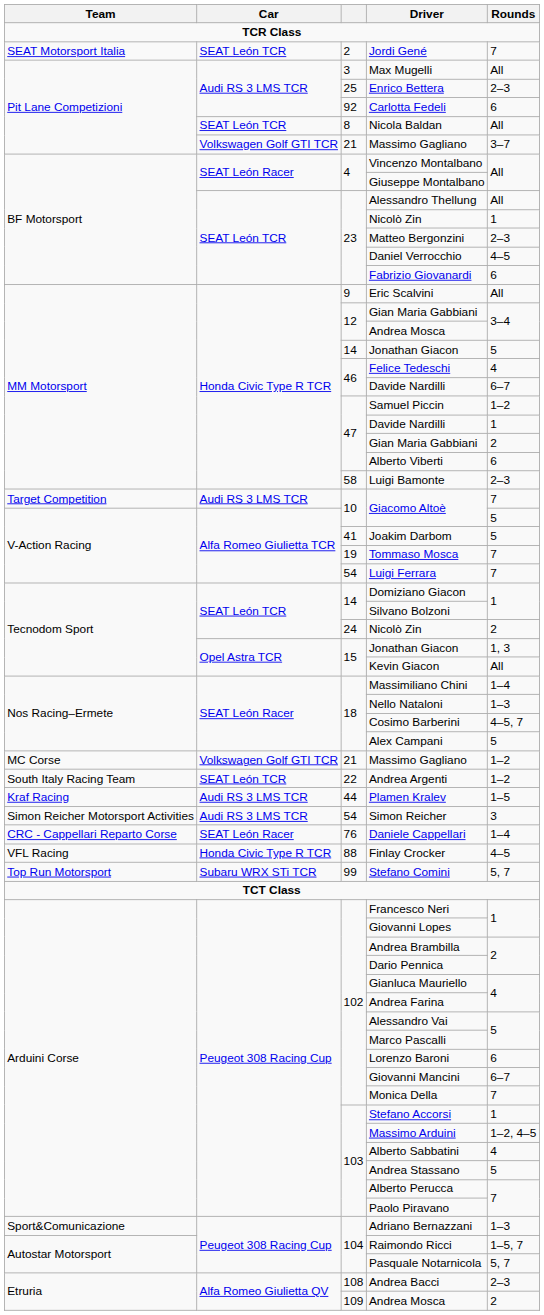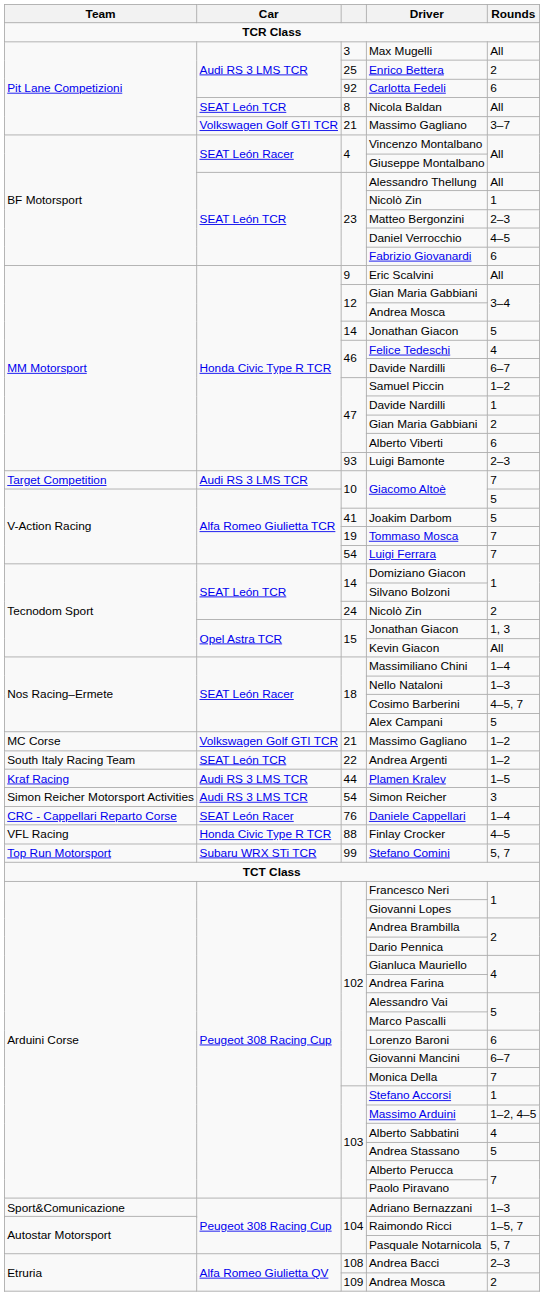- row: SEAT Motorsport Italia | SEAT León TCR | 2 | Jordi Gené | 7
Enrico Bettera | Rounds: 2–3 -> 2
Luigi Bamonte | column 3: 58 -> 93
